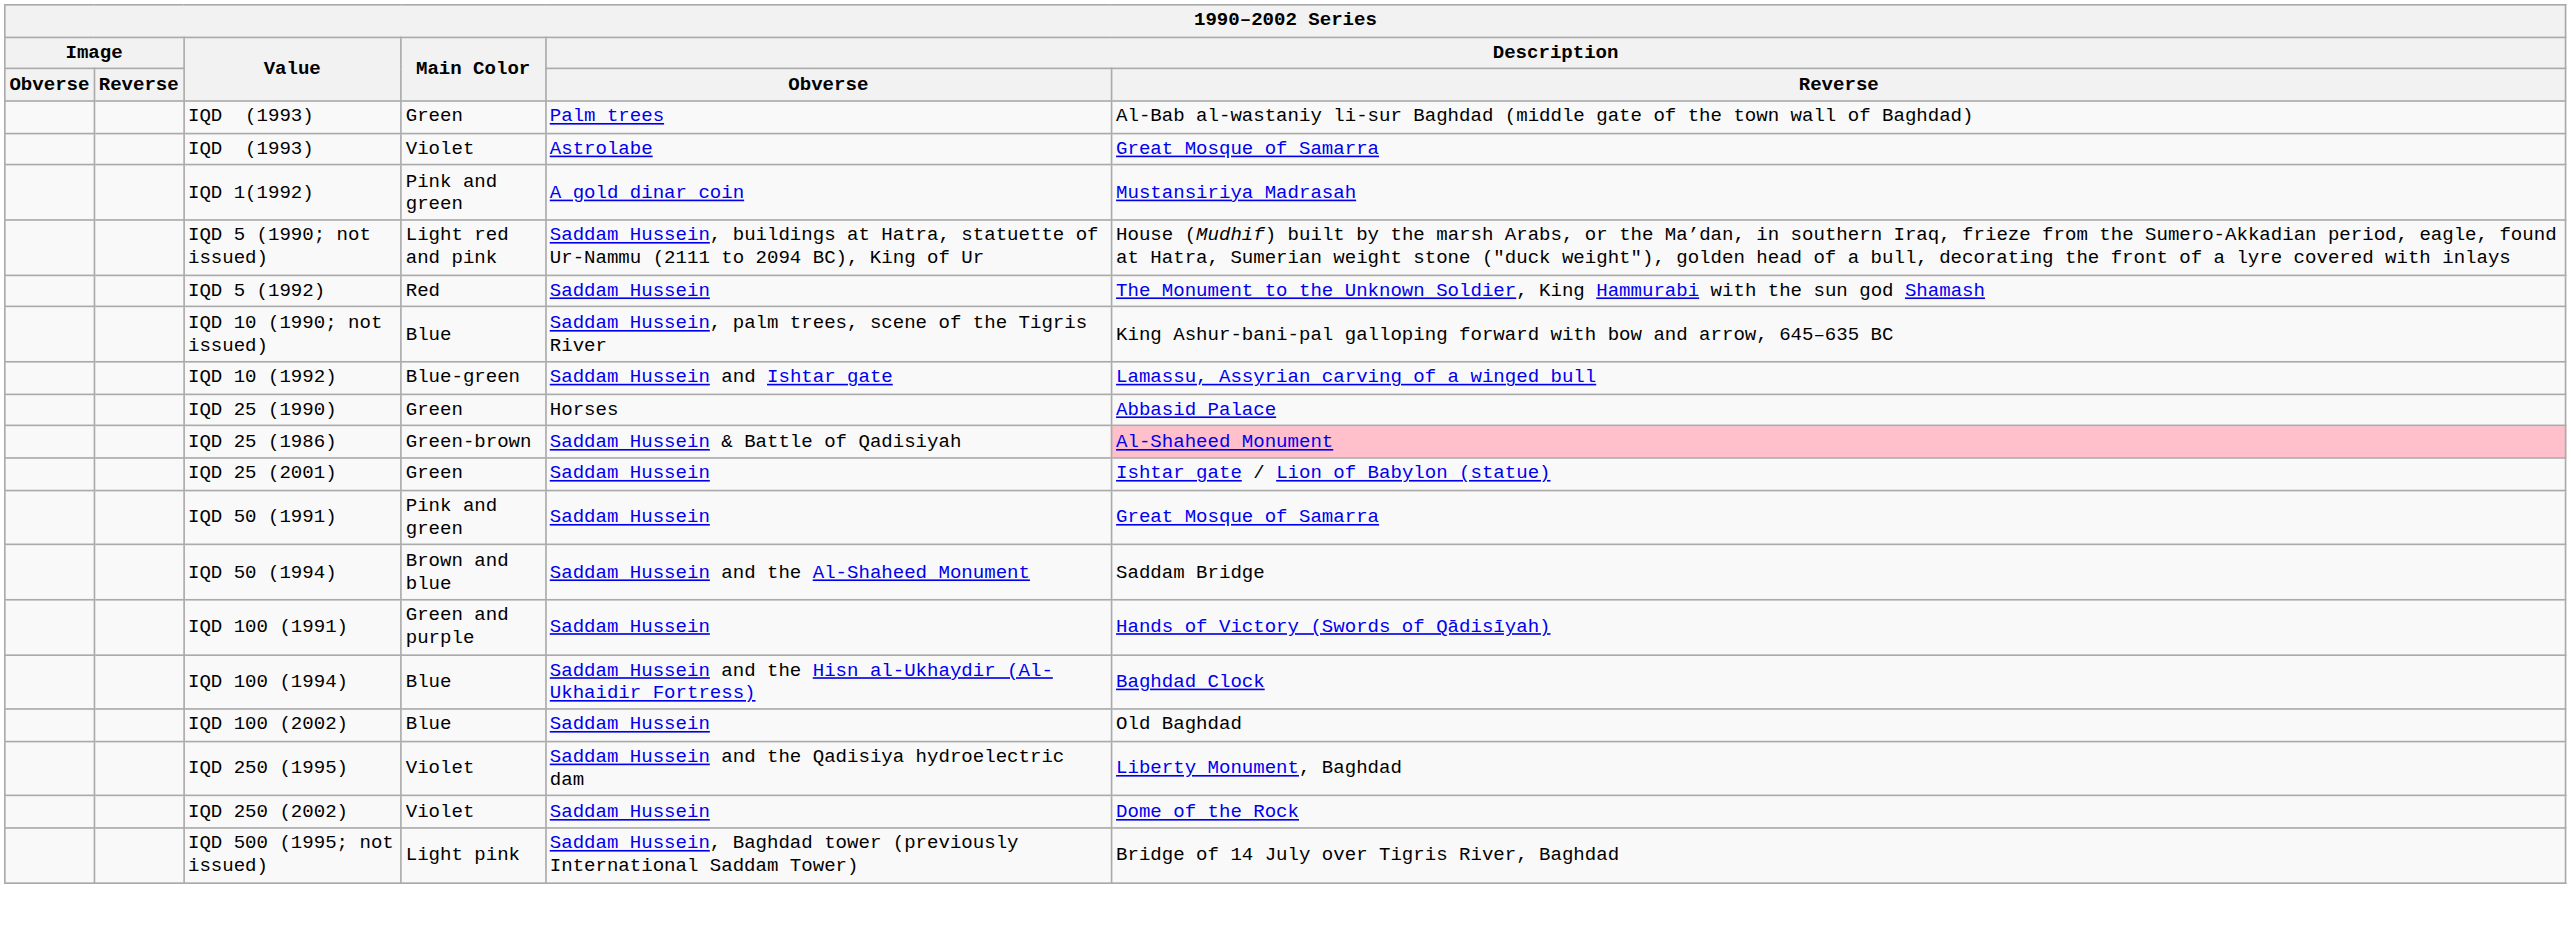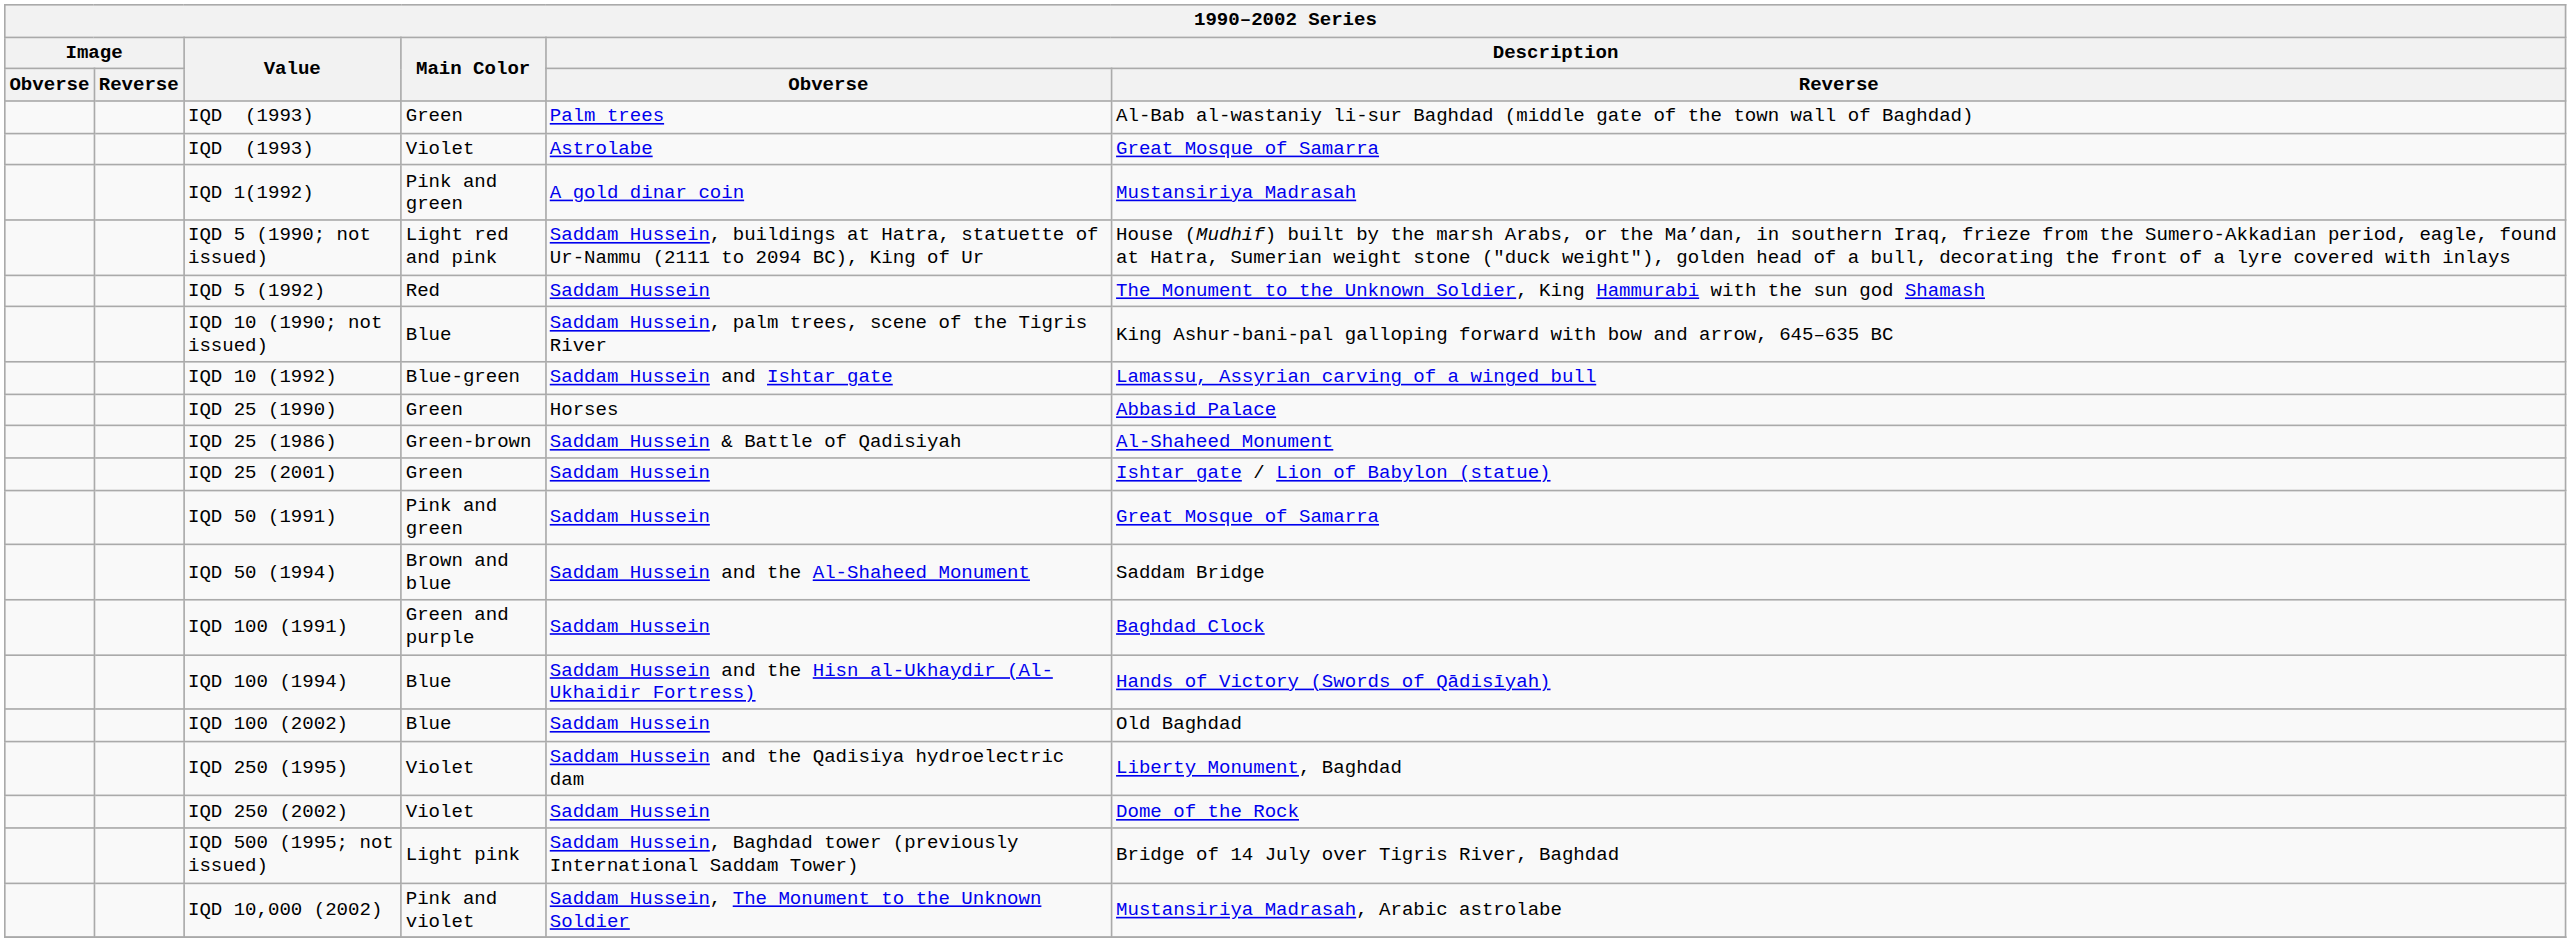IQD 25 (1986) | Description / Reverse: pink background -> no background
IQD 100 (1991) | Description / Reverse: Hands of Victory (Swords of Qādisīyah) -> Baghdad Clock
IQD 100 (1994) | Description / Reverse: Baghdad Clock -> Hands of Victory (Swords of Qādisīyah)
+ row: IQD 10,000 (2002) | Pink and violet | Saddam Hussein, The Monument to the Unknown Soldier | Mustansiriya Madrasah, Arabic astrolabe
